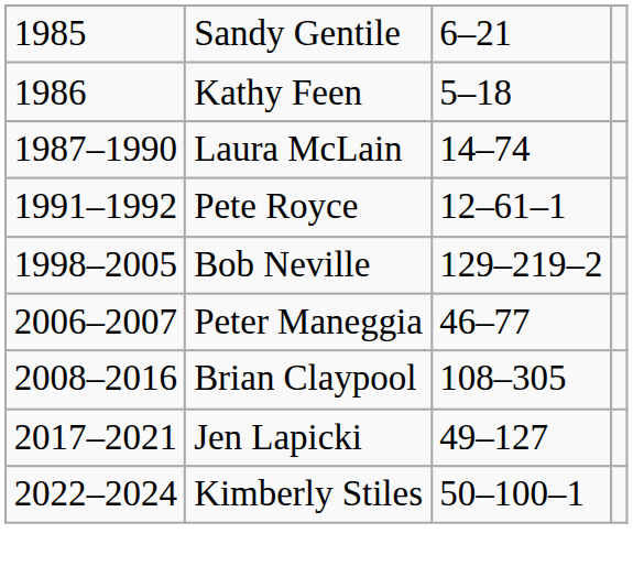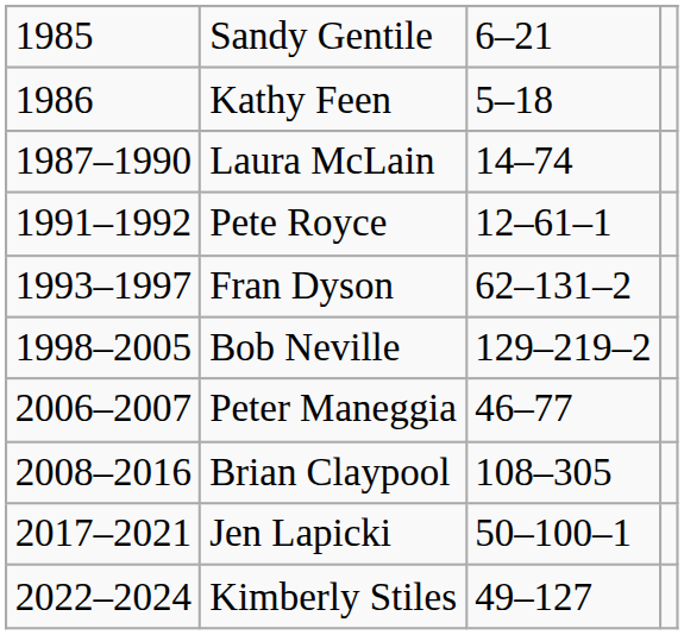+ row: 1993–1997 | Fran Dyson | 62–131–2
Jen Lapicki | column 3: 49–127 -> 50–100–1
Kimberly Stiles | column 3: 50–100–1 -> 49–127
